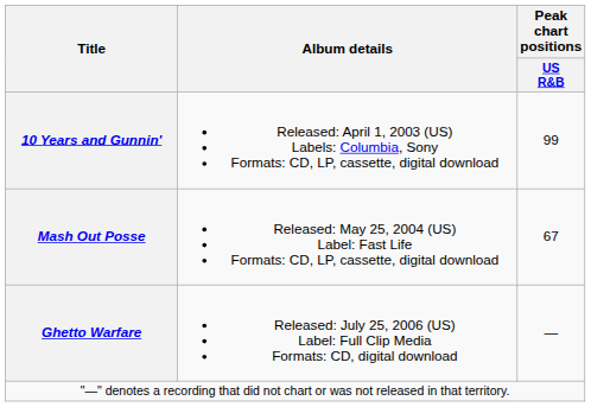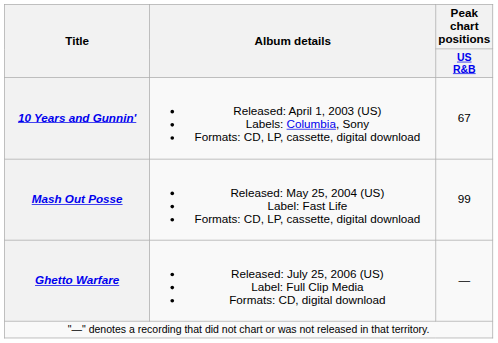10 Years and Gunnin' | Peak chart positions / US R&B: 99 -> 67
Mash Out Posse | Peak chart positions / US R&B: 67 -> 99
